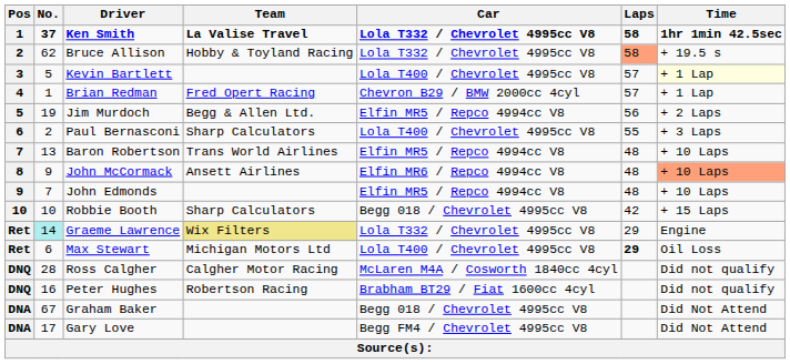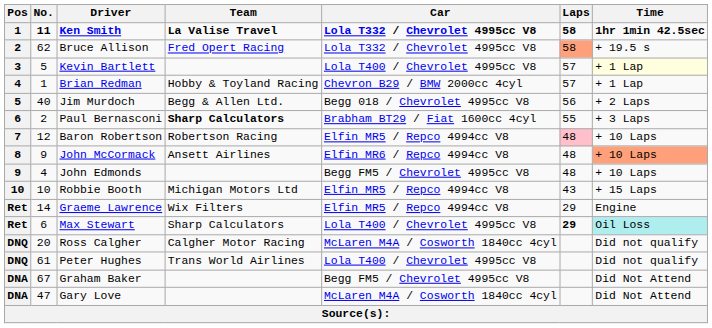Ken Smith | No.: 37 -> 11
Bruce Allison | Team: Hobby & Toyland Racing -> Fred Opert Racing
Brian Redman | Team: Fred Opert Racing -> Hobby & Toyland Racing
Jim Murdoch | No.: 19 -> 40
Jim Murdoch | Car: Elfin MR5 / Repco 4994cc V8 -> Begg 018 / Chevrolet 4995cc V8
Paul Bernasconi | Team: normal -> bold
Paul Bernasconi | Car: Lola T400 / Chevrolet 4995cc V8 -> Brabham BT29 / Fiat 1600cc 4cyl
Baron Robertson | No.: 13 -> 12
Baron Robertson | Team: Trans World Airlines -> Robertson Racing
Baron Robertson | Laps: no background -> pink background
John Edmonds | No.: 7 -> 4
John Edmonds | Car: Elfin MR5 / Repco 4994cc V8 -> Begg FM5 / Chevrolet 4995cc V8
Robbie Booth | Team: Sharp Calculators -> Michigan Motors Ltd
Robbie Booth | Car: Begg 018 / Chevrolet 4995cc V8 -> Elfin MR5 / Repco 4994cc V8
Robbie Booth | Laps: 42 -> 43
Graeme Lawrence | No.: paleturquoise background -> no background
Graeme Lawrence | Team: khaki background -> no background
Graeme Lawrence | Car: Lola T332 / Chevrolet 4995cc V8 -> Elfin MR5 / Repco 4994cc V8
Max Stewart | Team: Michigan Motors Ltd -> Sharp Calculators
Max Stewart | Time: no background -> paleturquoise background
Ross Calgher | No.: 28 -> 20
Peter Hughes | No.: 16 -> 61
Peter Hughes | Team: Robertson Racing -> Trans World Airlines
Peter Hughes | Car: Brabham BT29 / Fiat 1600cc 4cyl -> Lola T400 / Chevrolet 4995cc V8
Graham Baker | Car: Begg 018 / Chevrolet 4995cc V8 -> Begg FM5 / Chevrolet 4995cc V8
Gary Love | No.: 17 -> 47
Gary Love | Car: Begg FM4 / Chevrolet 4995cc V8 -> McLaren M4A / Cosworth 1840cc 4cyl
